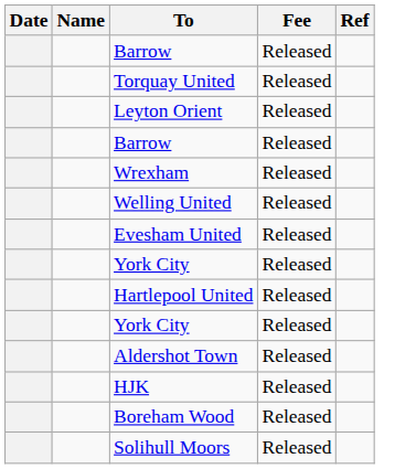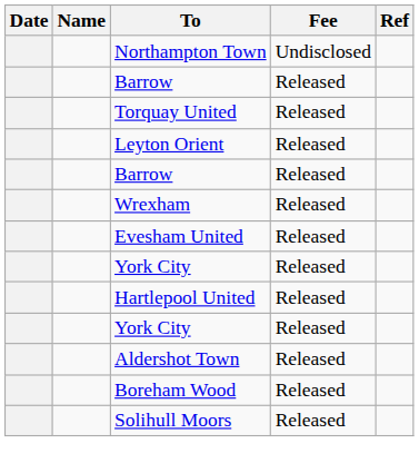+ row: Northampton Town | Undisclosed
- row: Welling United | Released
- row: HJK | Released
